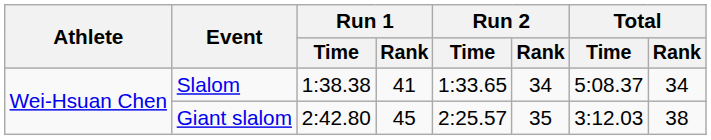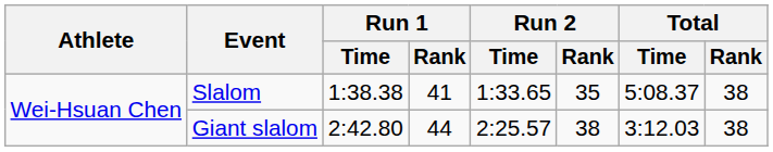Slalom | Run 2 / Rank: 34 -> 35
Slalom | Total / Rank: 34 -> 38
Giant slalom | Run 1 / Rank: 45 -> 44
Giant slalom | Run 2 / Rank: 35 -> 38
